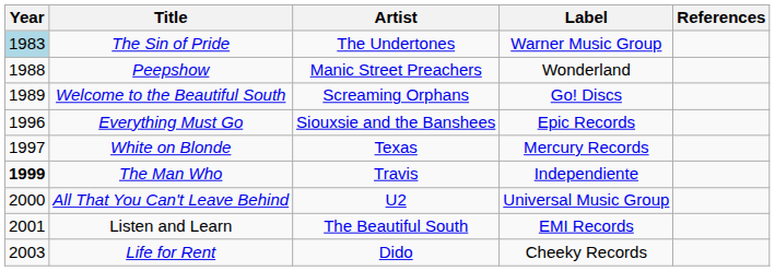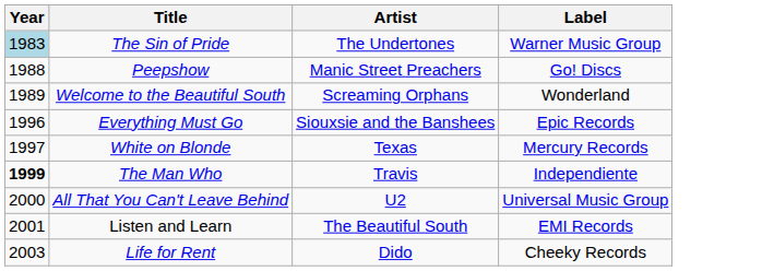- column: References
Peepshow | Label: Wonderland -> Go! Discs
Welcome to the Beautiful South | Label: Go! Discs -> Wonderland
